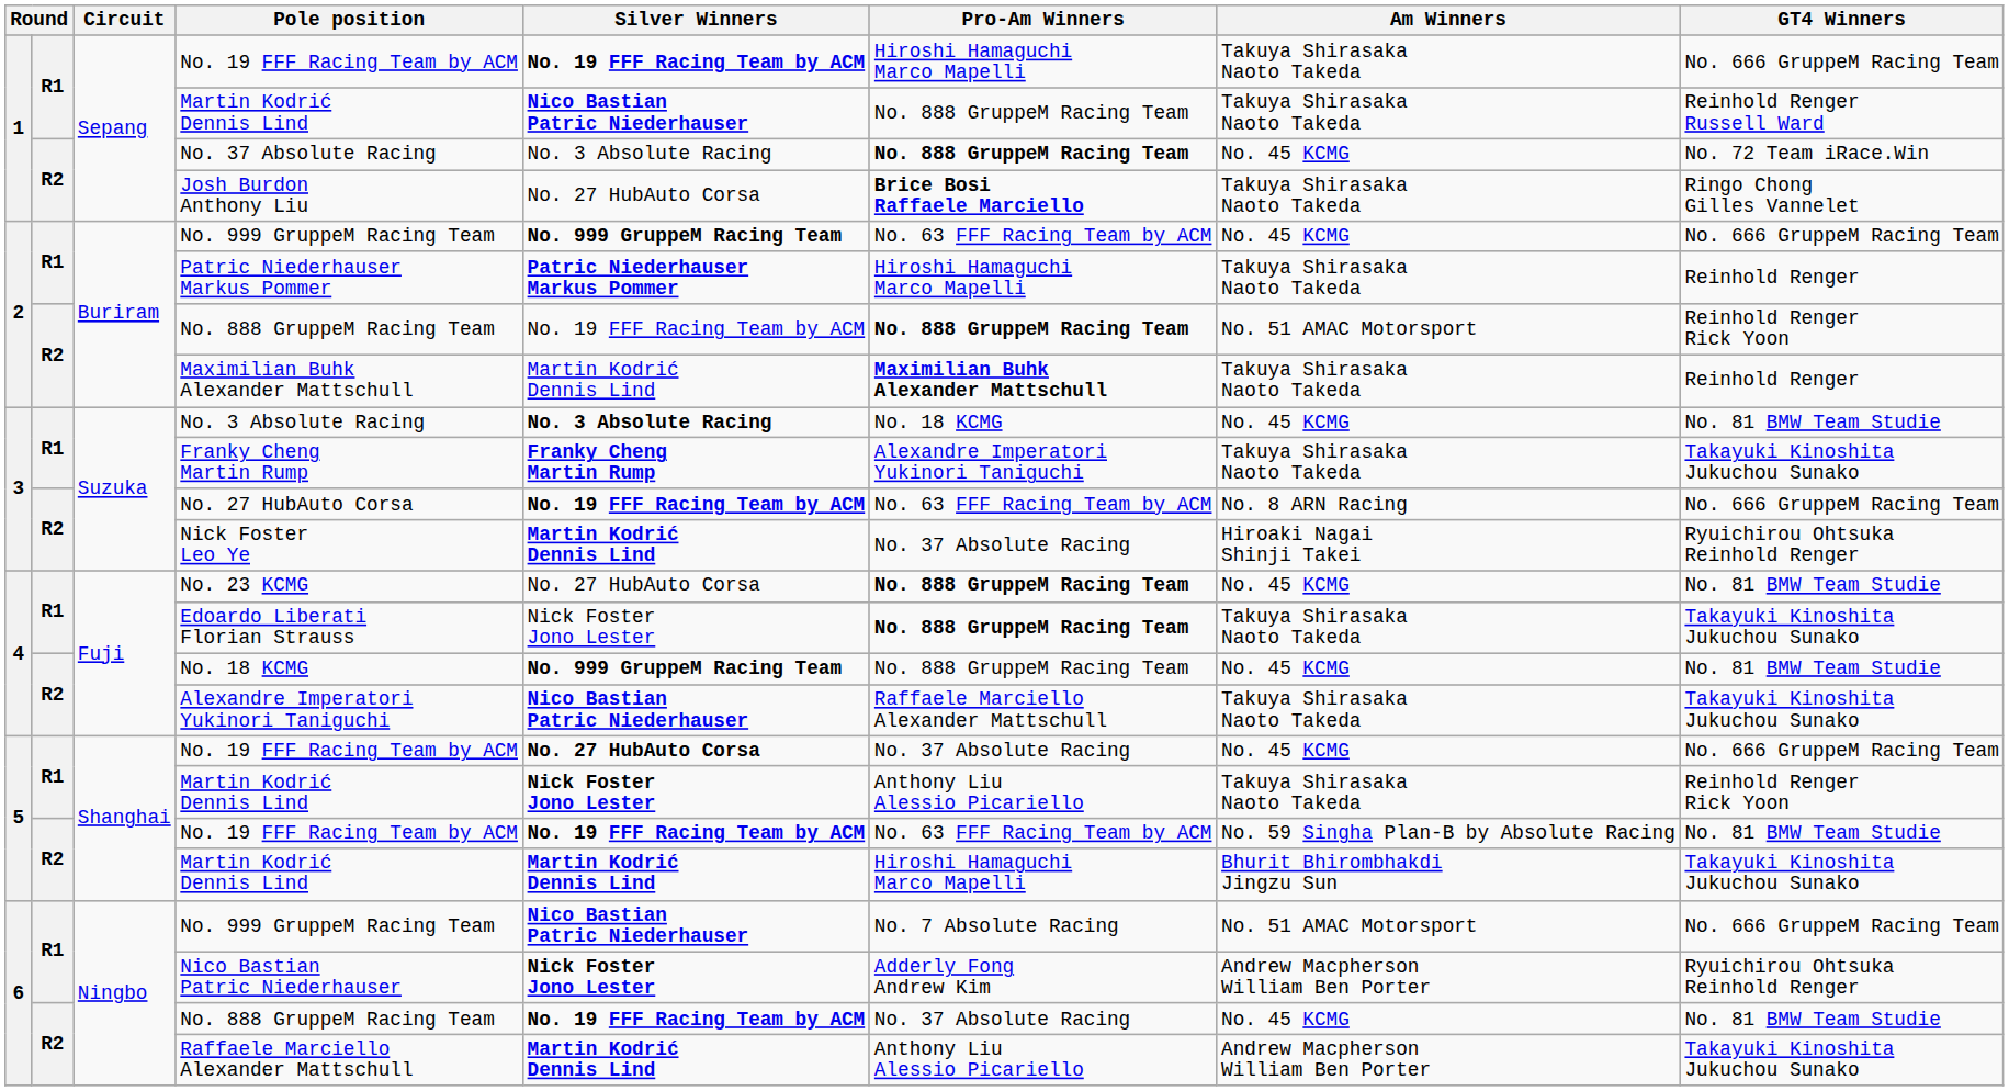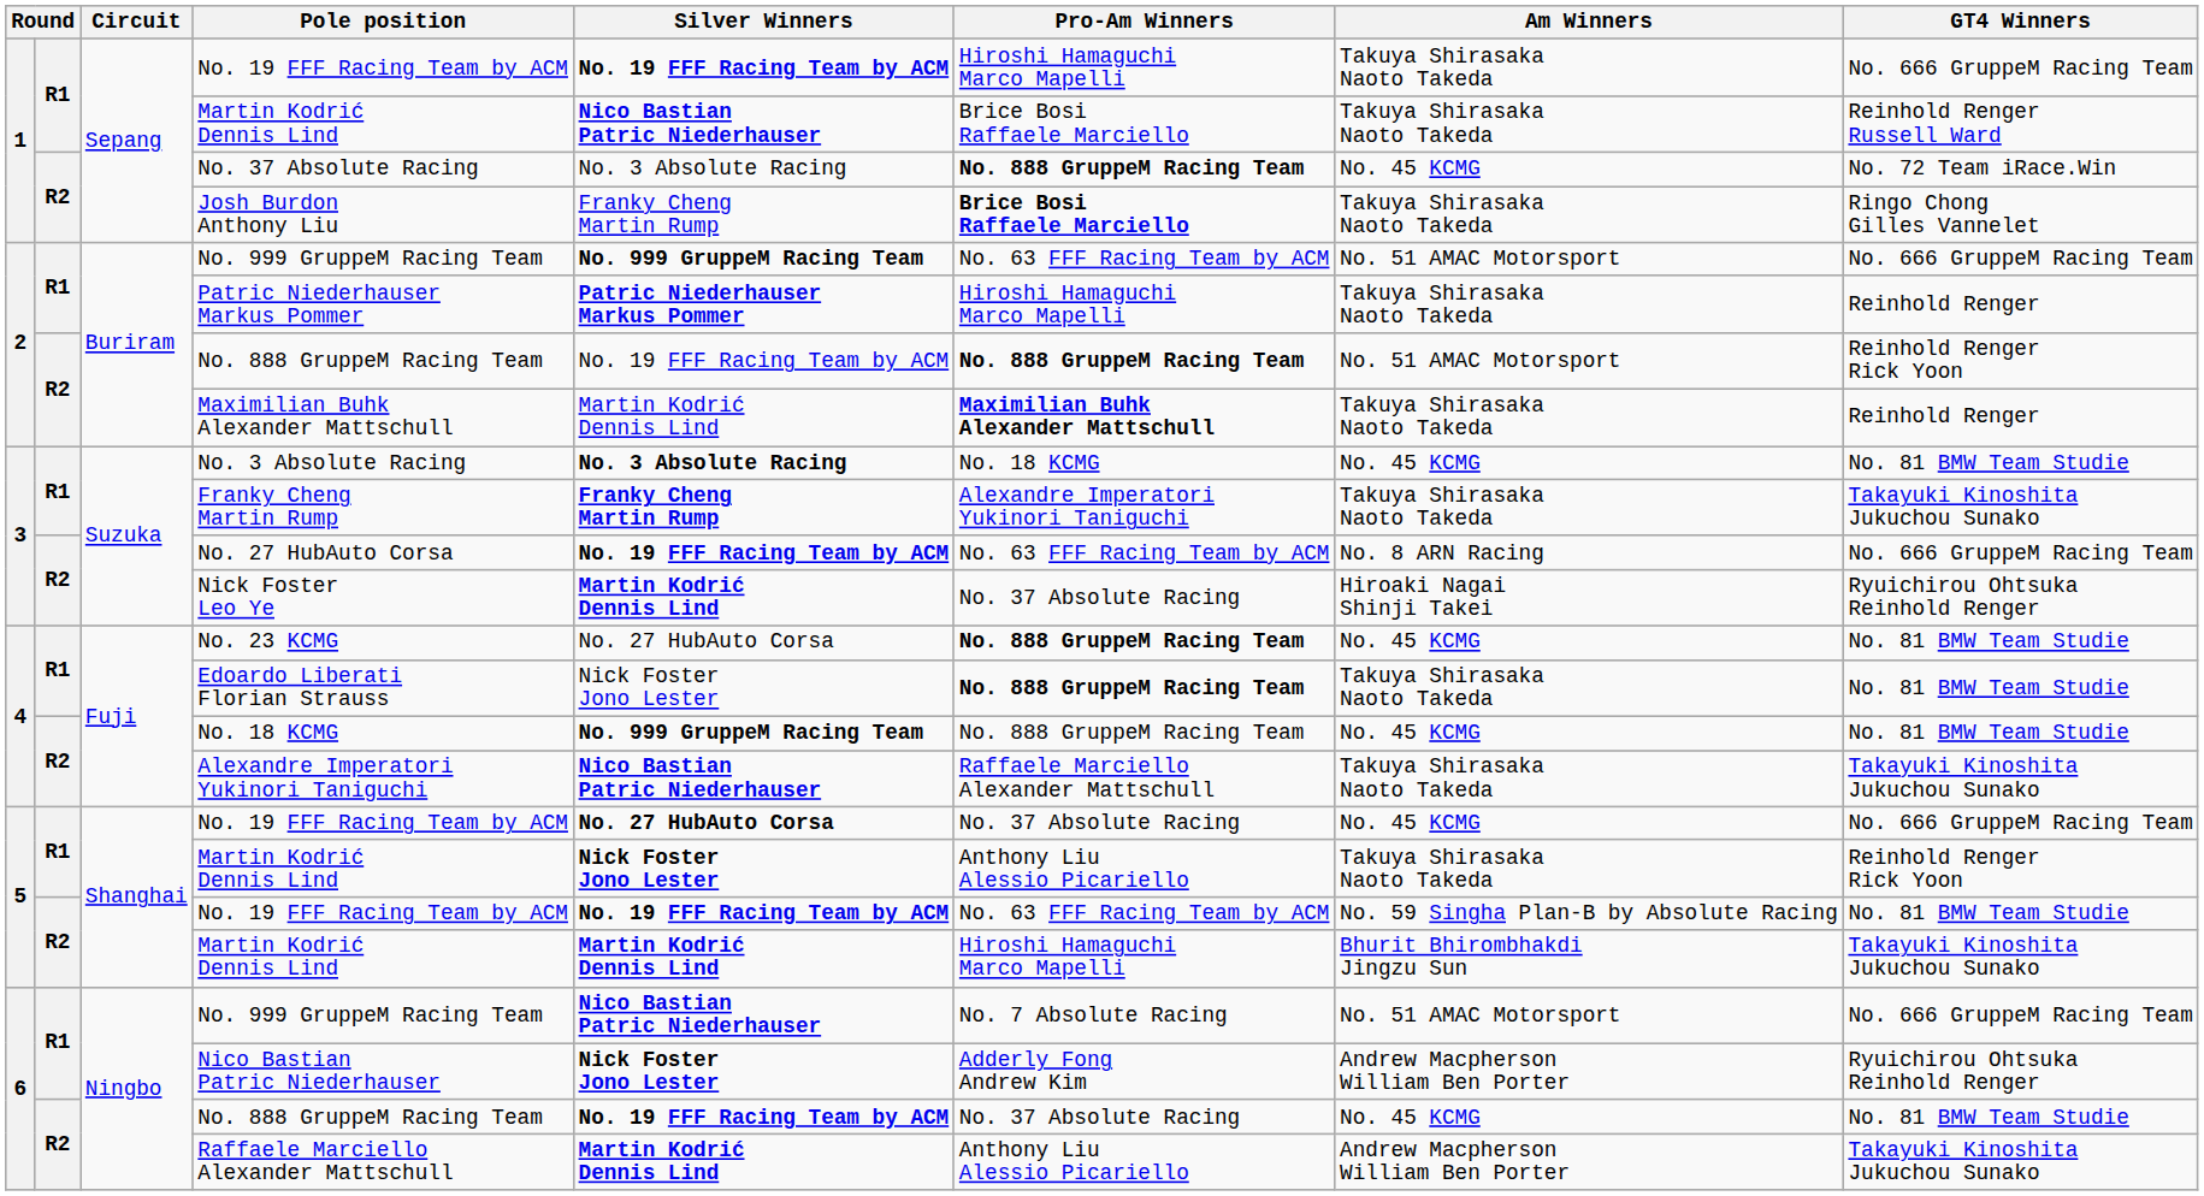1 / Martin Kodrić Dennis Lind | Pro-Am Winners: No. 888 GruppeM Racing Team -> Brice Bosi Raffaele Marciello
Josh Burdon Anthony Liu | Silver Winners: No. 27 HubAuto Corsa -> Franky Cheng Martin Rump
2 / No. 999 GruppeM Racing Team | Am Winners: No. 45 KCMG -> No. 51 AMAC Motorsport
Edoardo Liberati Florian Strauss | GT4 Winners: Takayuki Kinoshita Jukuchou Sunako -> No. 81 BMW Team Studie
